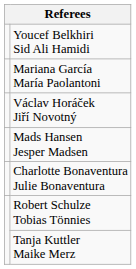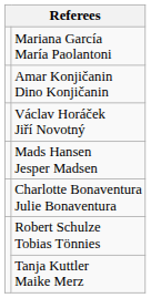- row: Youcef Belkhiri Sid Ali Hamidi
+ row: Amar Konjičanin Dino Konjičanin
